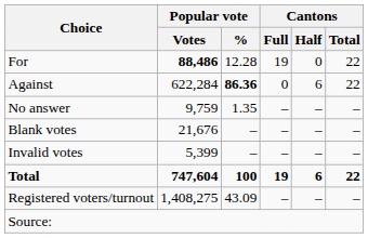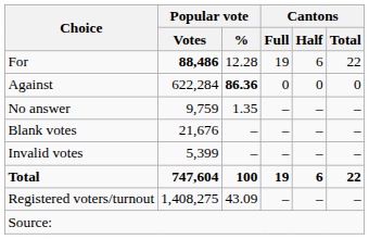For | Cantons / Half: 0 -> 6
Against | Cantons / Half: 6 -> 0
Against | Cantons / Total: 22 -> 0
